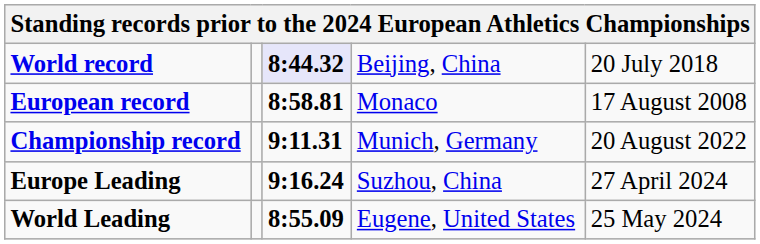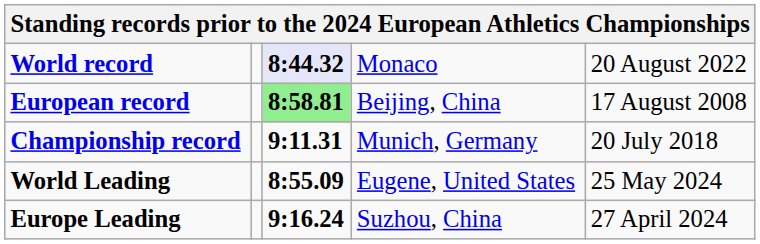World record | column 4: Beijing, China -> Monaco
World record | column 5: 20 July 2018 -> 20 August 2022
European record | column 3: no background -> lightgreen background
European record | column 4: Monaco -> Beijing, China
Championship record | column 5: 20 August 2022 -> 20 July 2018
rows swapped: World Leading <-> Europe Leading
